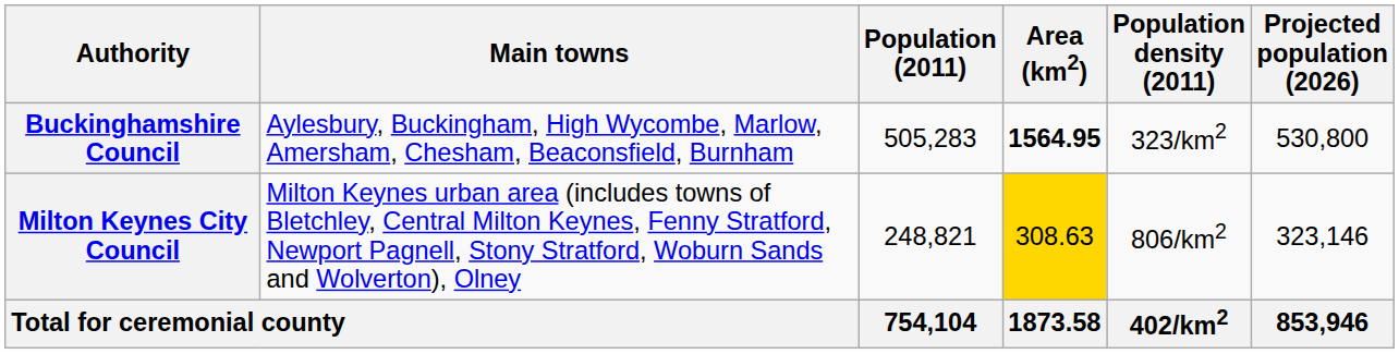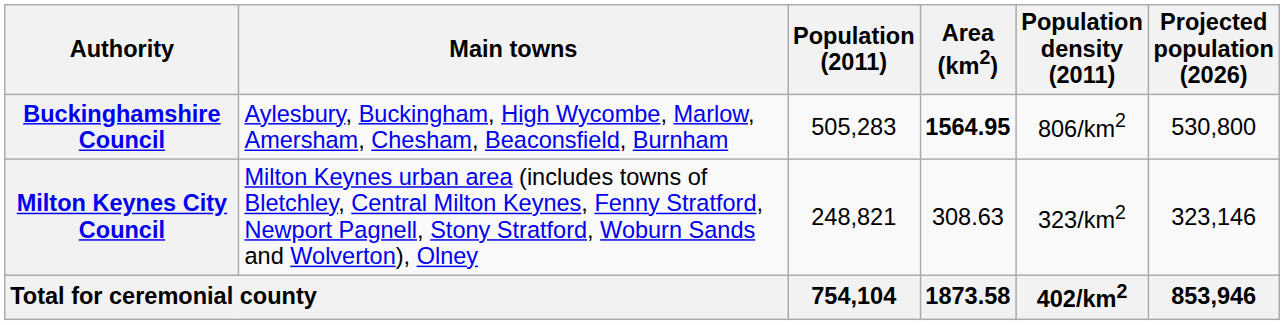Buckinghamshire Council | Population density (2011): 323/km2 -> 806/km2
Milton Keynes City Council | Area (km2): gold background -> no background
Milton Keynes City Council | Population density (2011): 806/km2 -> 323/km2
